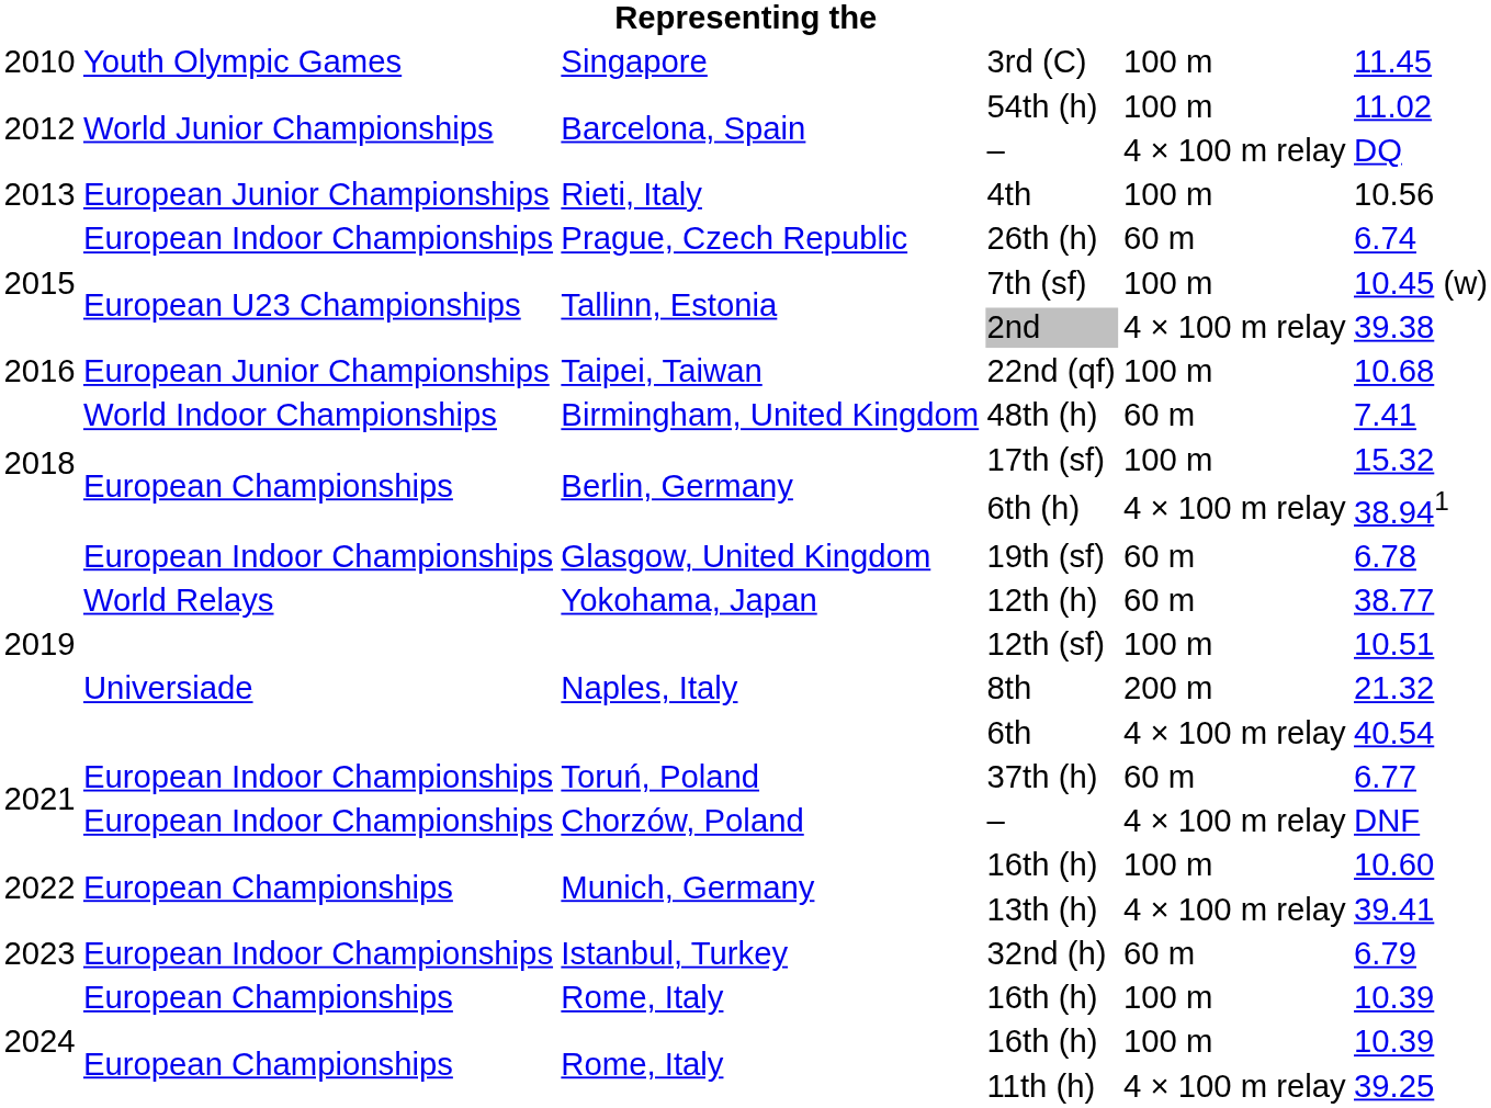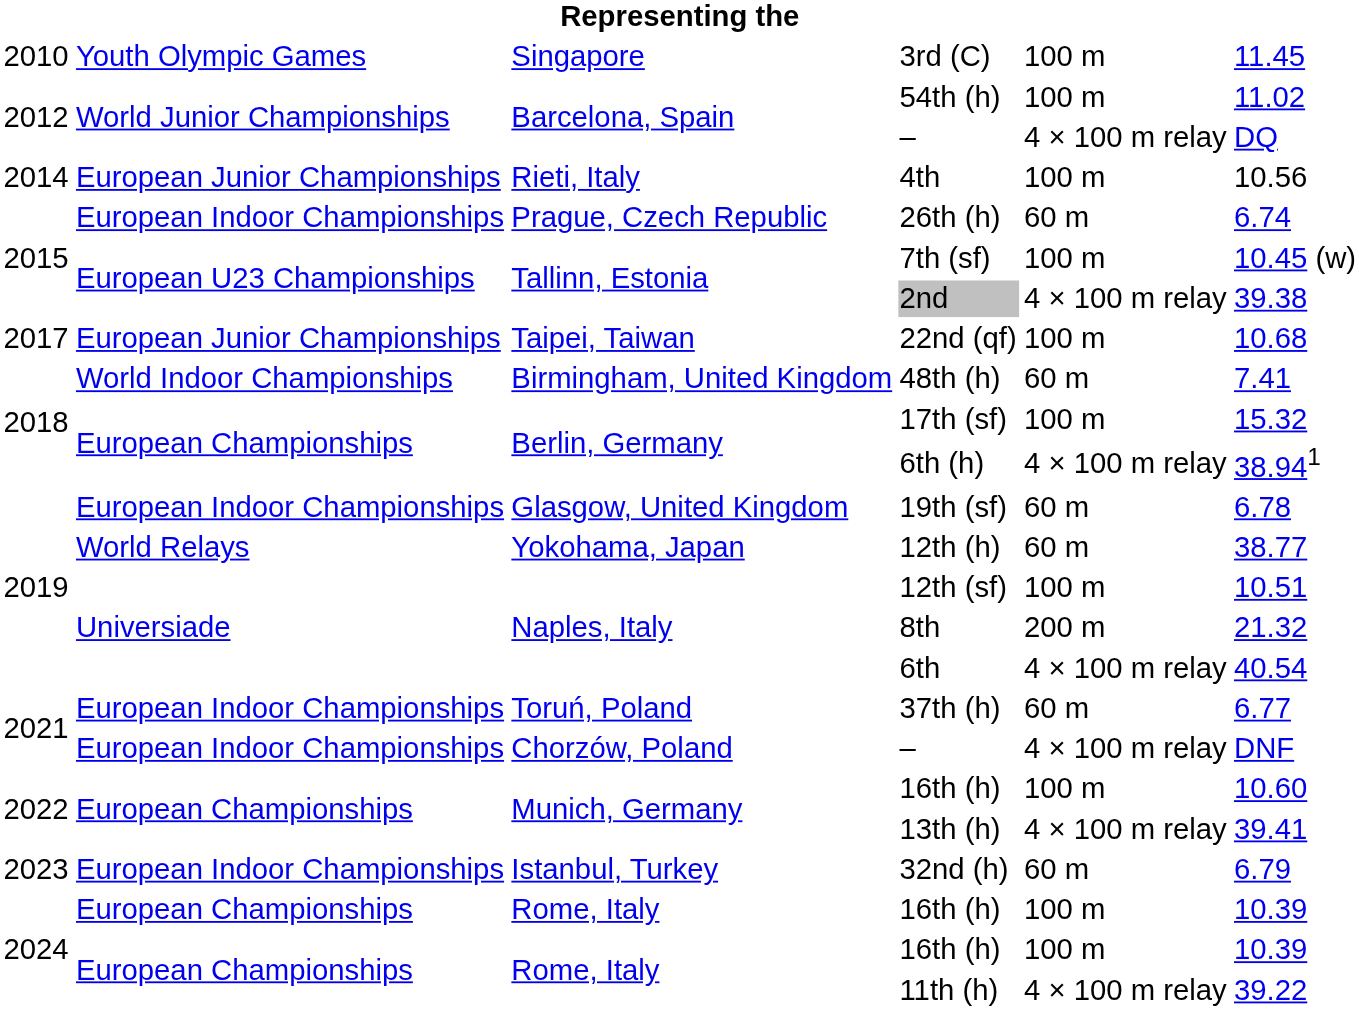4th | column 1: 2013 -> 2014
22nd (qf) | column 1: 2016 -> 2017
11th (h) | column 6: 39.25 -> 39.22
